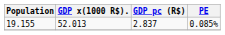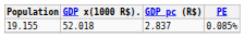19.155 | GDP x(1000 R$).: 52.013 -> 52.018
